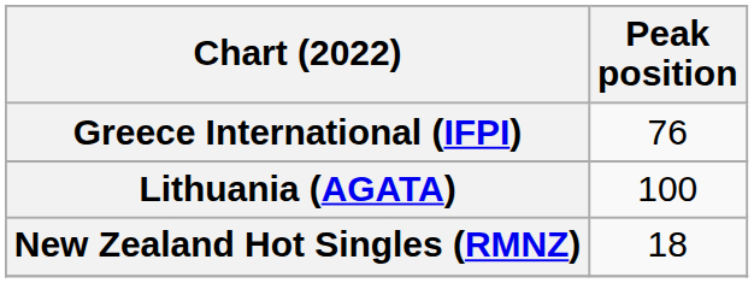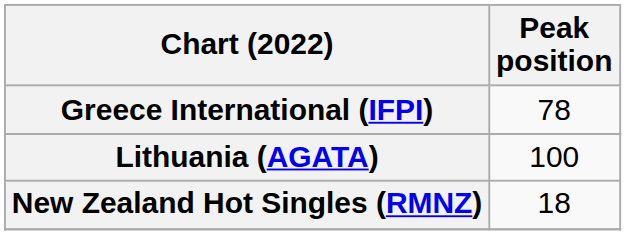Greece International (IFPI) | Peak position: 76 -> 78
